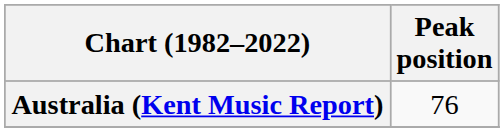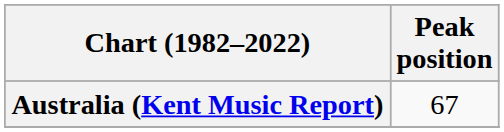Australia (Kent Music Report) | Peak position: 76 -> 67
